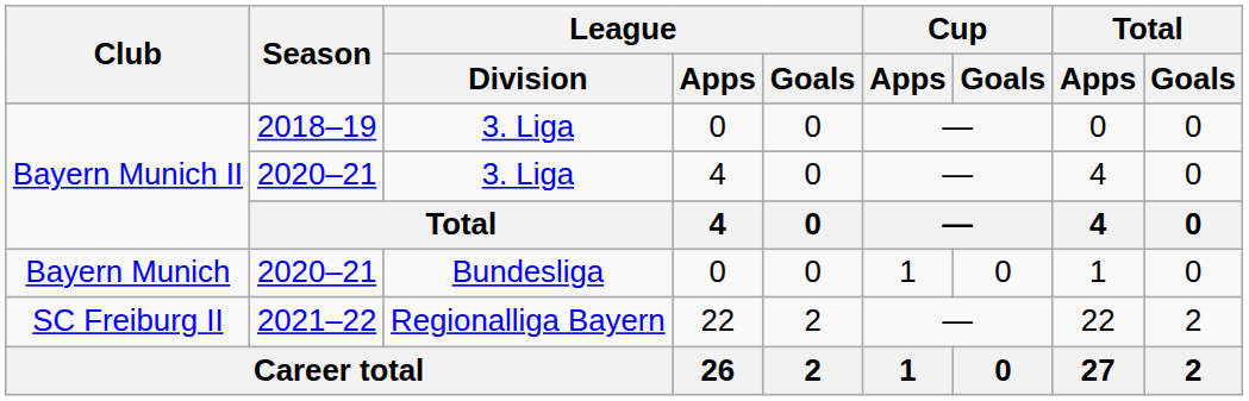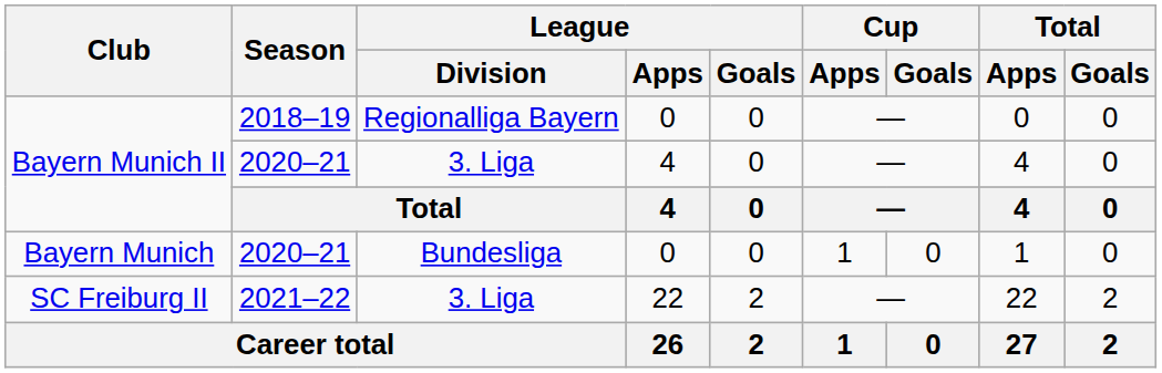Bayern Munich II / 2018–19 | League / Division: 3. Liga -> Regionalliga Bayern
SC Freiburg II | League / Division: Regionalliga Bayern -> 3. Liga
